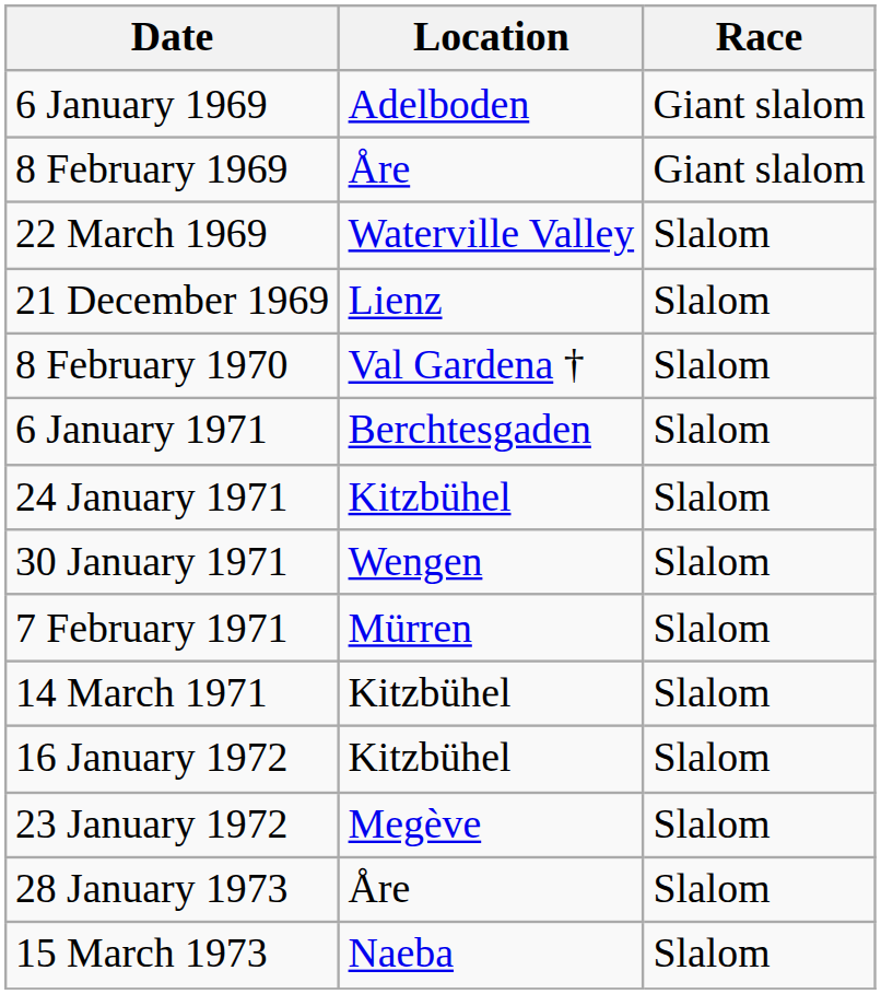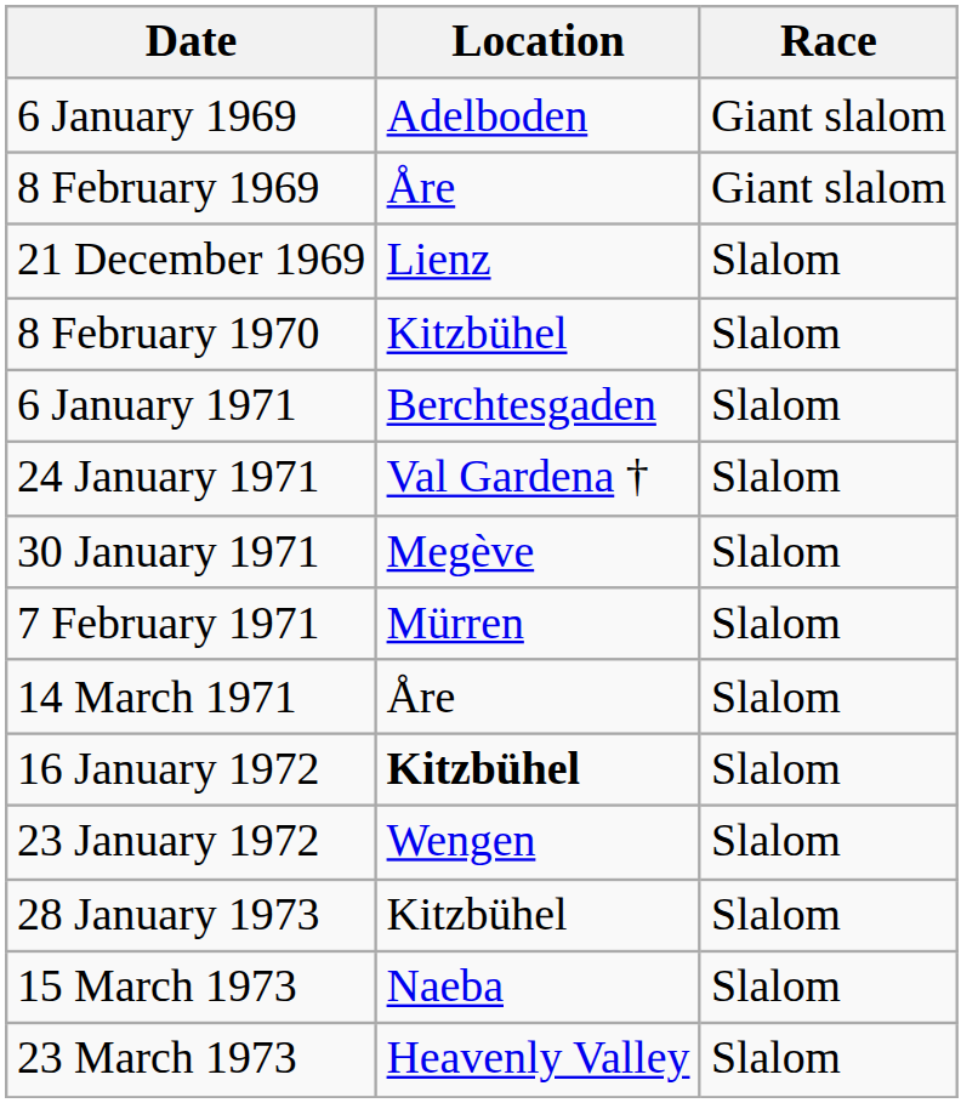- row: 22 March 1969 | Waterville Valley | Slalom
8 February 1970 | Location: Val Gardena † -> Kitzbühel
24 January 1971 | Location: Kitzbühel -> Val Gardena †
30 January 1971 | Location: Wengen -> Megève
14 March 1971 | Location: Kitzbühel -> Åre
16 January 1972 | Location: normal -> bold
23 January 1972 | Location: Megève -> Wengen
28 January 1973 | Location: Åre -> Kitzbühel
+ row: 23 March 1973 | Heavenly Valley | Slalom
